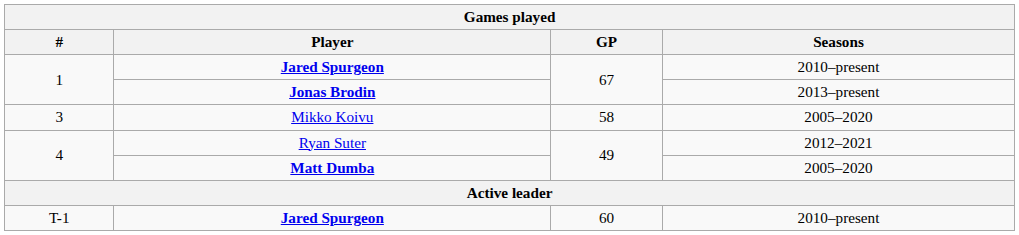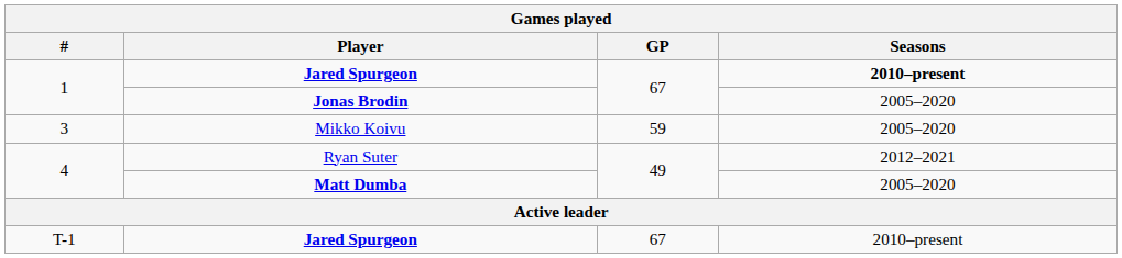1 / Jared Spurgeon | Seasons: normal -> bold
Jonas Brodin | Seasons: 2013–present -> 2005–2020
Mikko Koivu | GP: 58 -> 59
T-1 / Jared Spurgeon | GP: 60 -> 67
